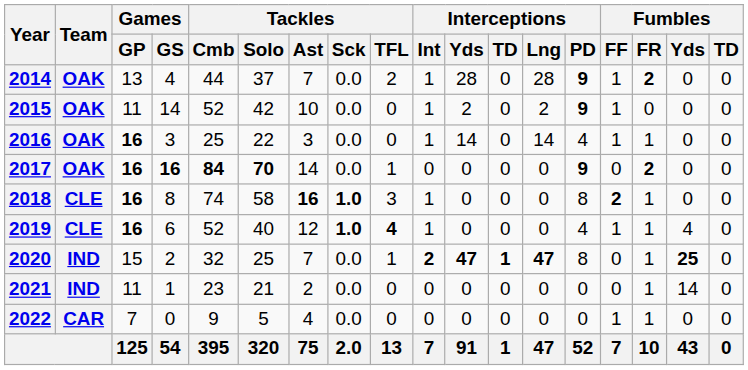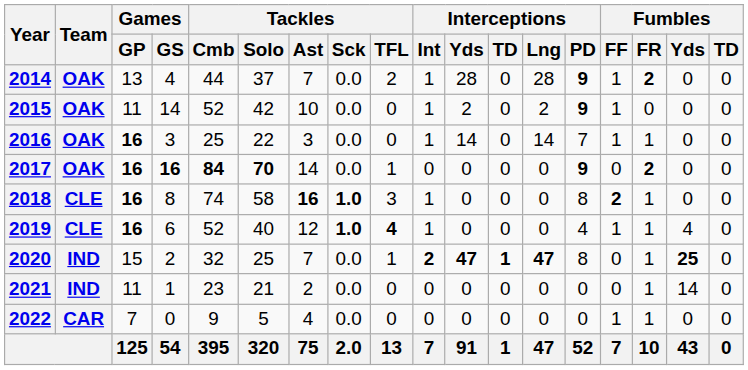2016 | Interceptions / PD: 4 -> 7
